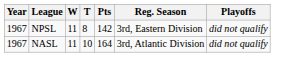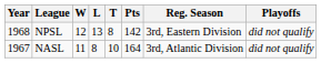+ column: L | 13 | 8
NPSL | Year: 1967 -> 1968
NPSL | W: 11 -> 12
